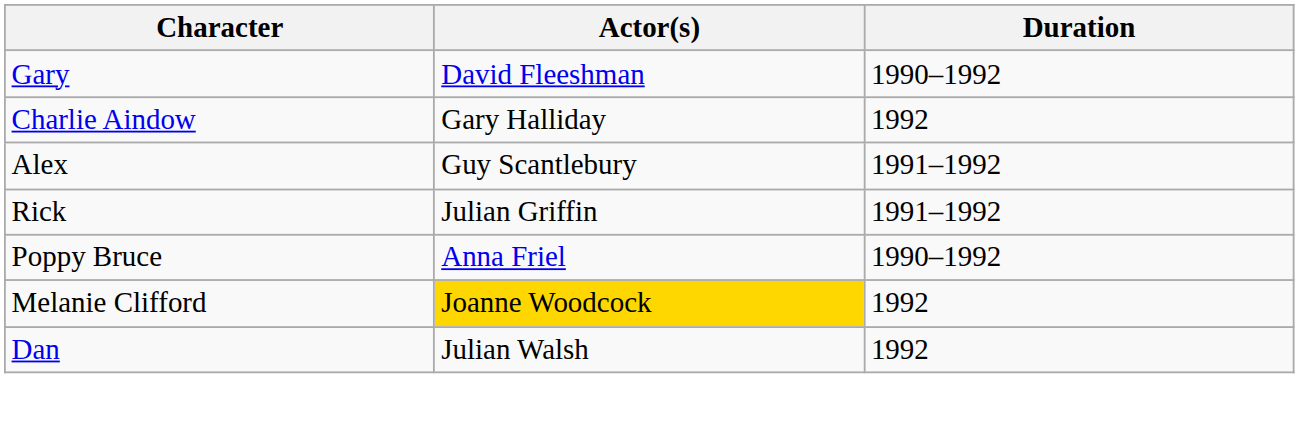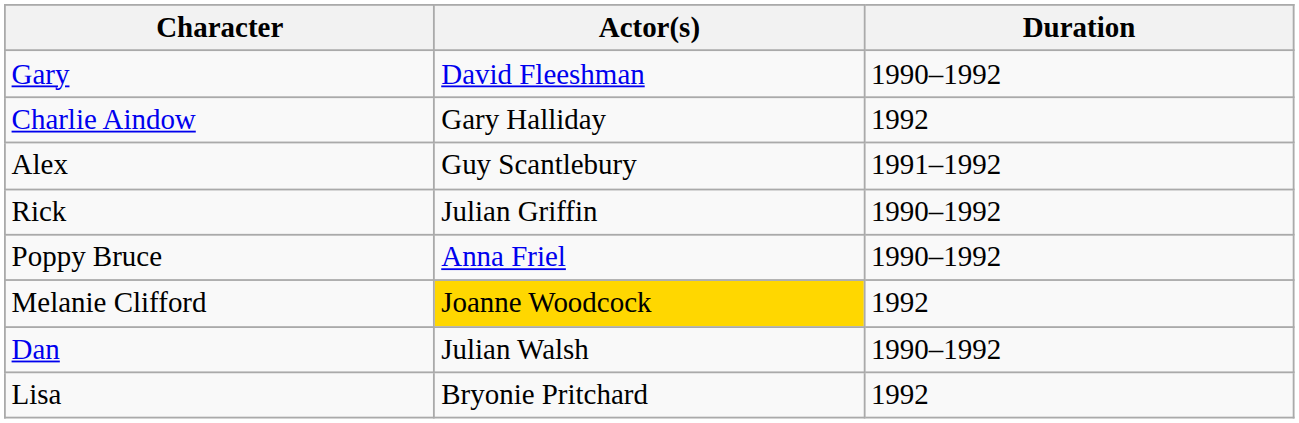Rick | Duration: 1991–1992 -> 1990–1992
Dan | Duration: 1992 -> 1990–1992
+ row: Lisa | Bryonie Pritchard | 1992
